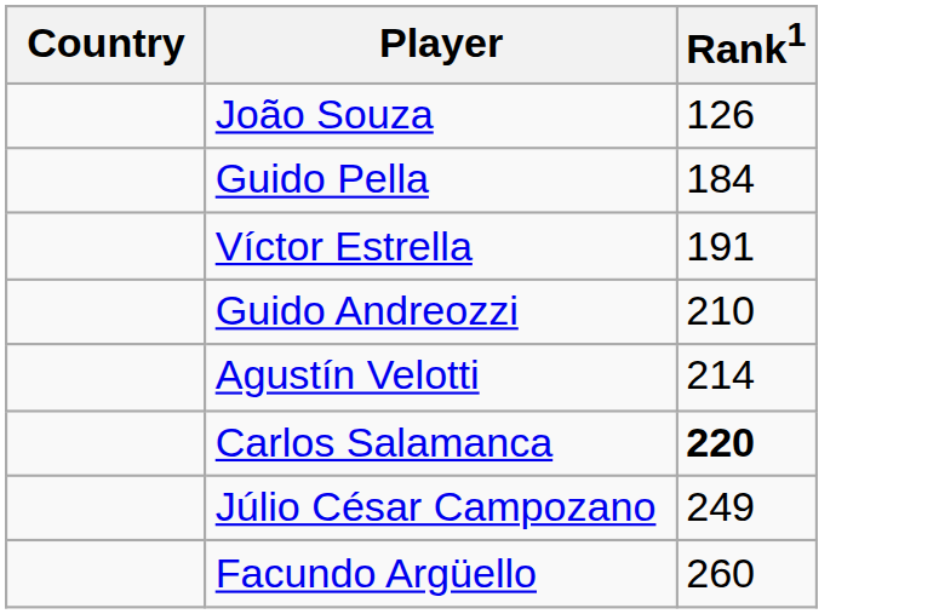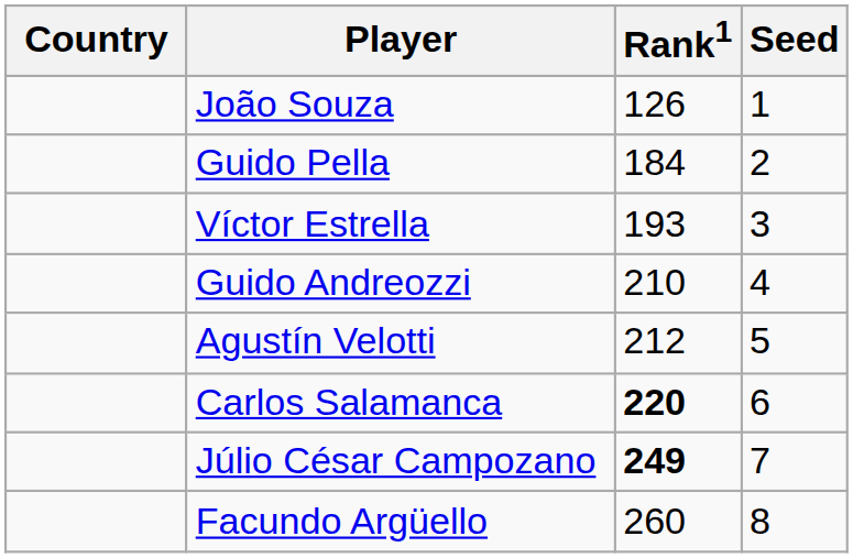+ column: Seed | 1 | 2 | 3 | 4 | 5 | 6 | 7 | 8
Víctor Estrella | Rank1: 191 -> 193
Agustín Velotti | Rank1: 214 -> 212
Júlio César Campozano | Rank1: normal -> bold
